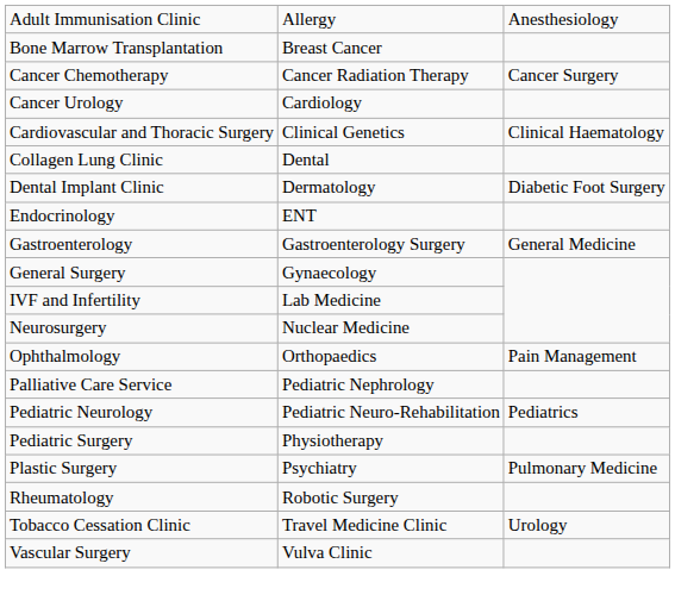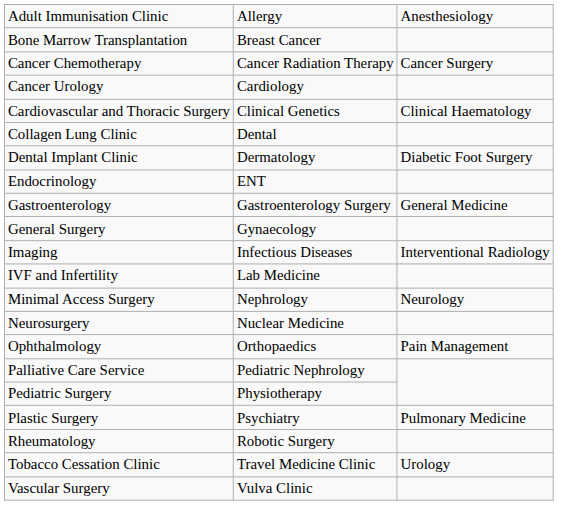+ row: Imaging | Infectious Diseases | Interventional Radiology
+ row: Minimal Access Surgery | Nephrology | Neurology
- row: Pediatric Neurology | Pediatric Neuro-Rehabilitation | Pediatrics
